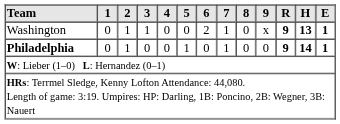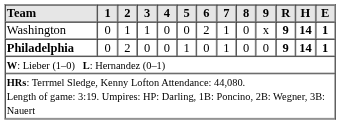Washington | H: 13 -> 14
Philadelphia | 2: 1 -> 2
